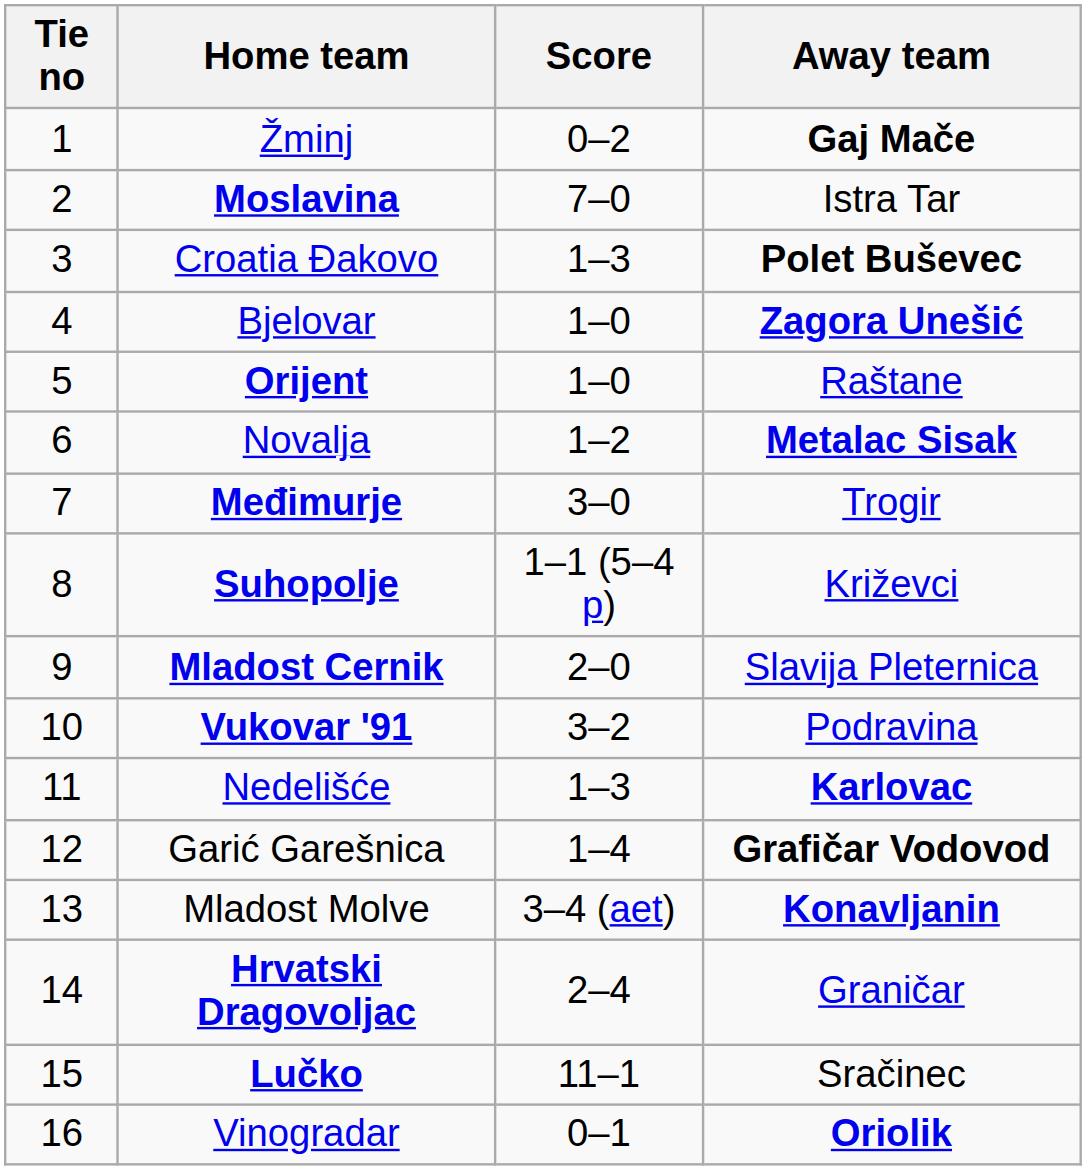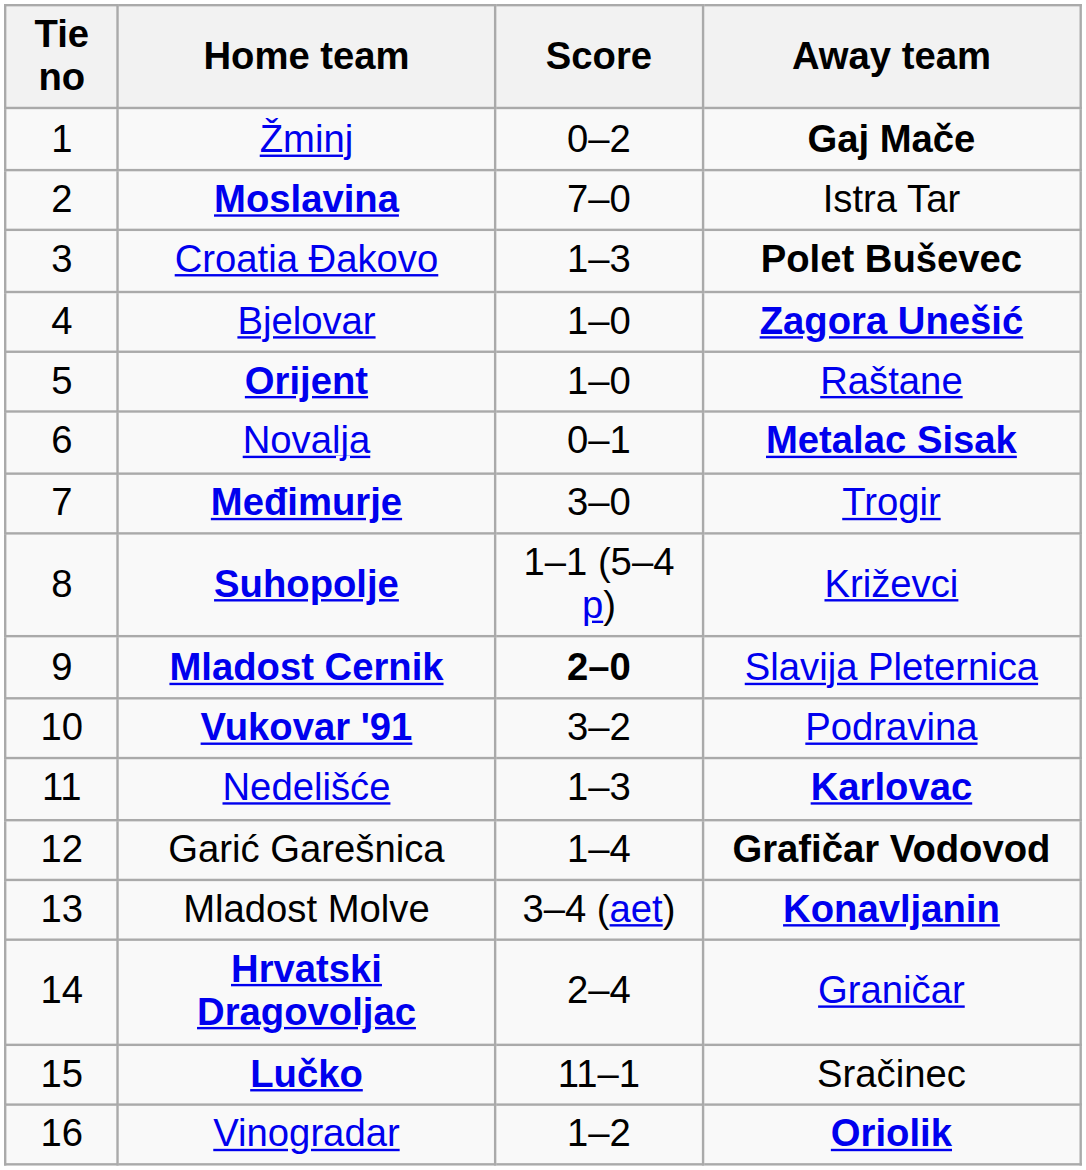Novalja | Score: 1–2 -> 0–1
Mladost Cernik | Score: normal -> bold
Vinogradar | Score: 0–1 -> 1–2
